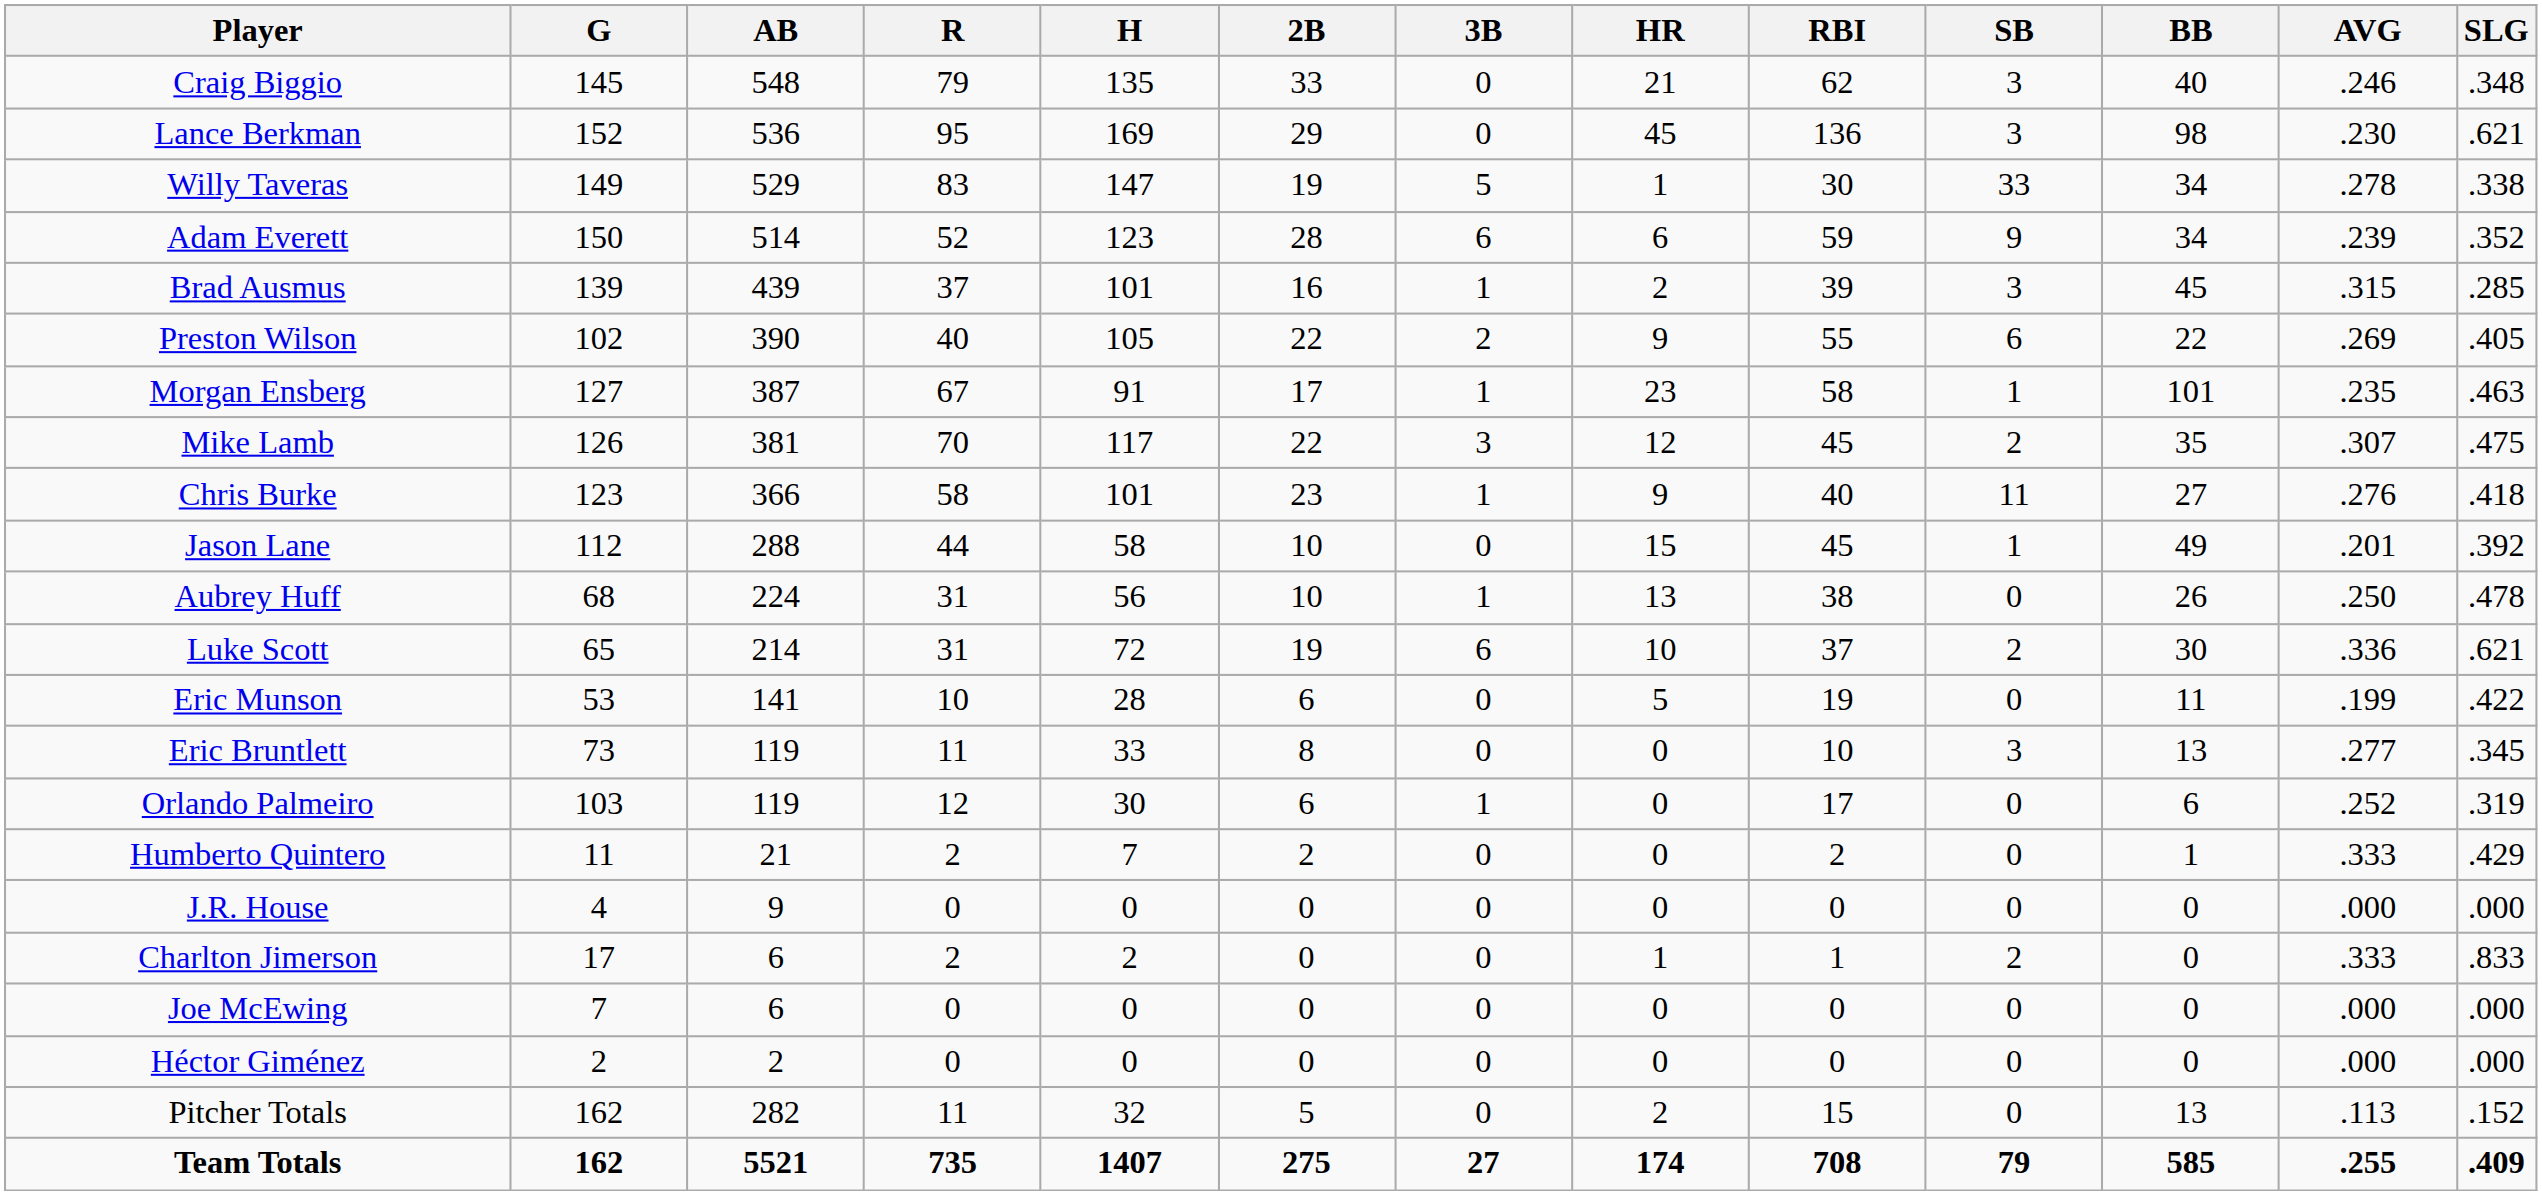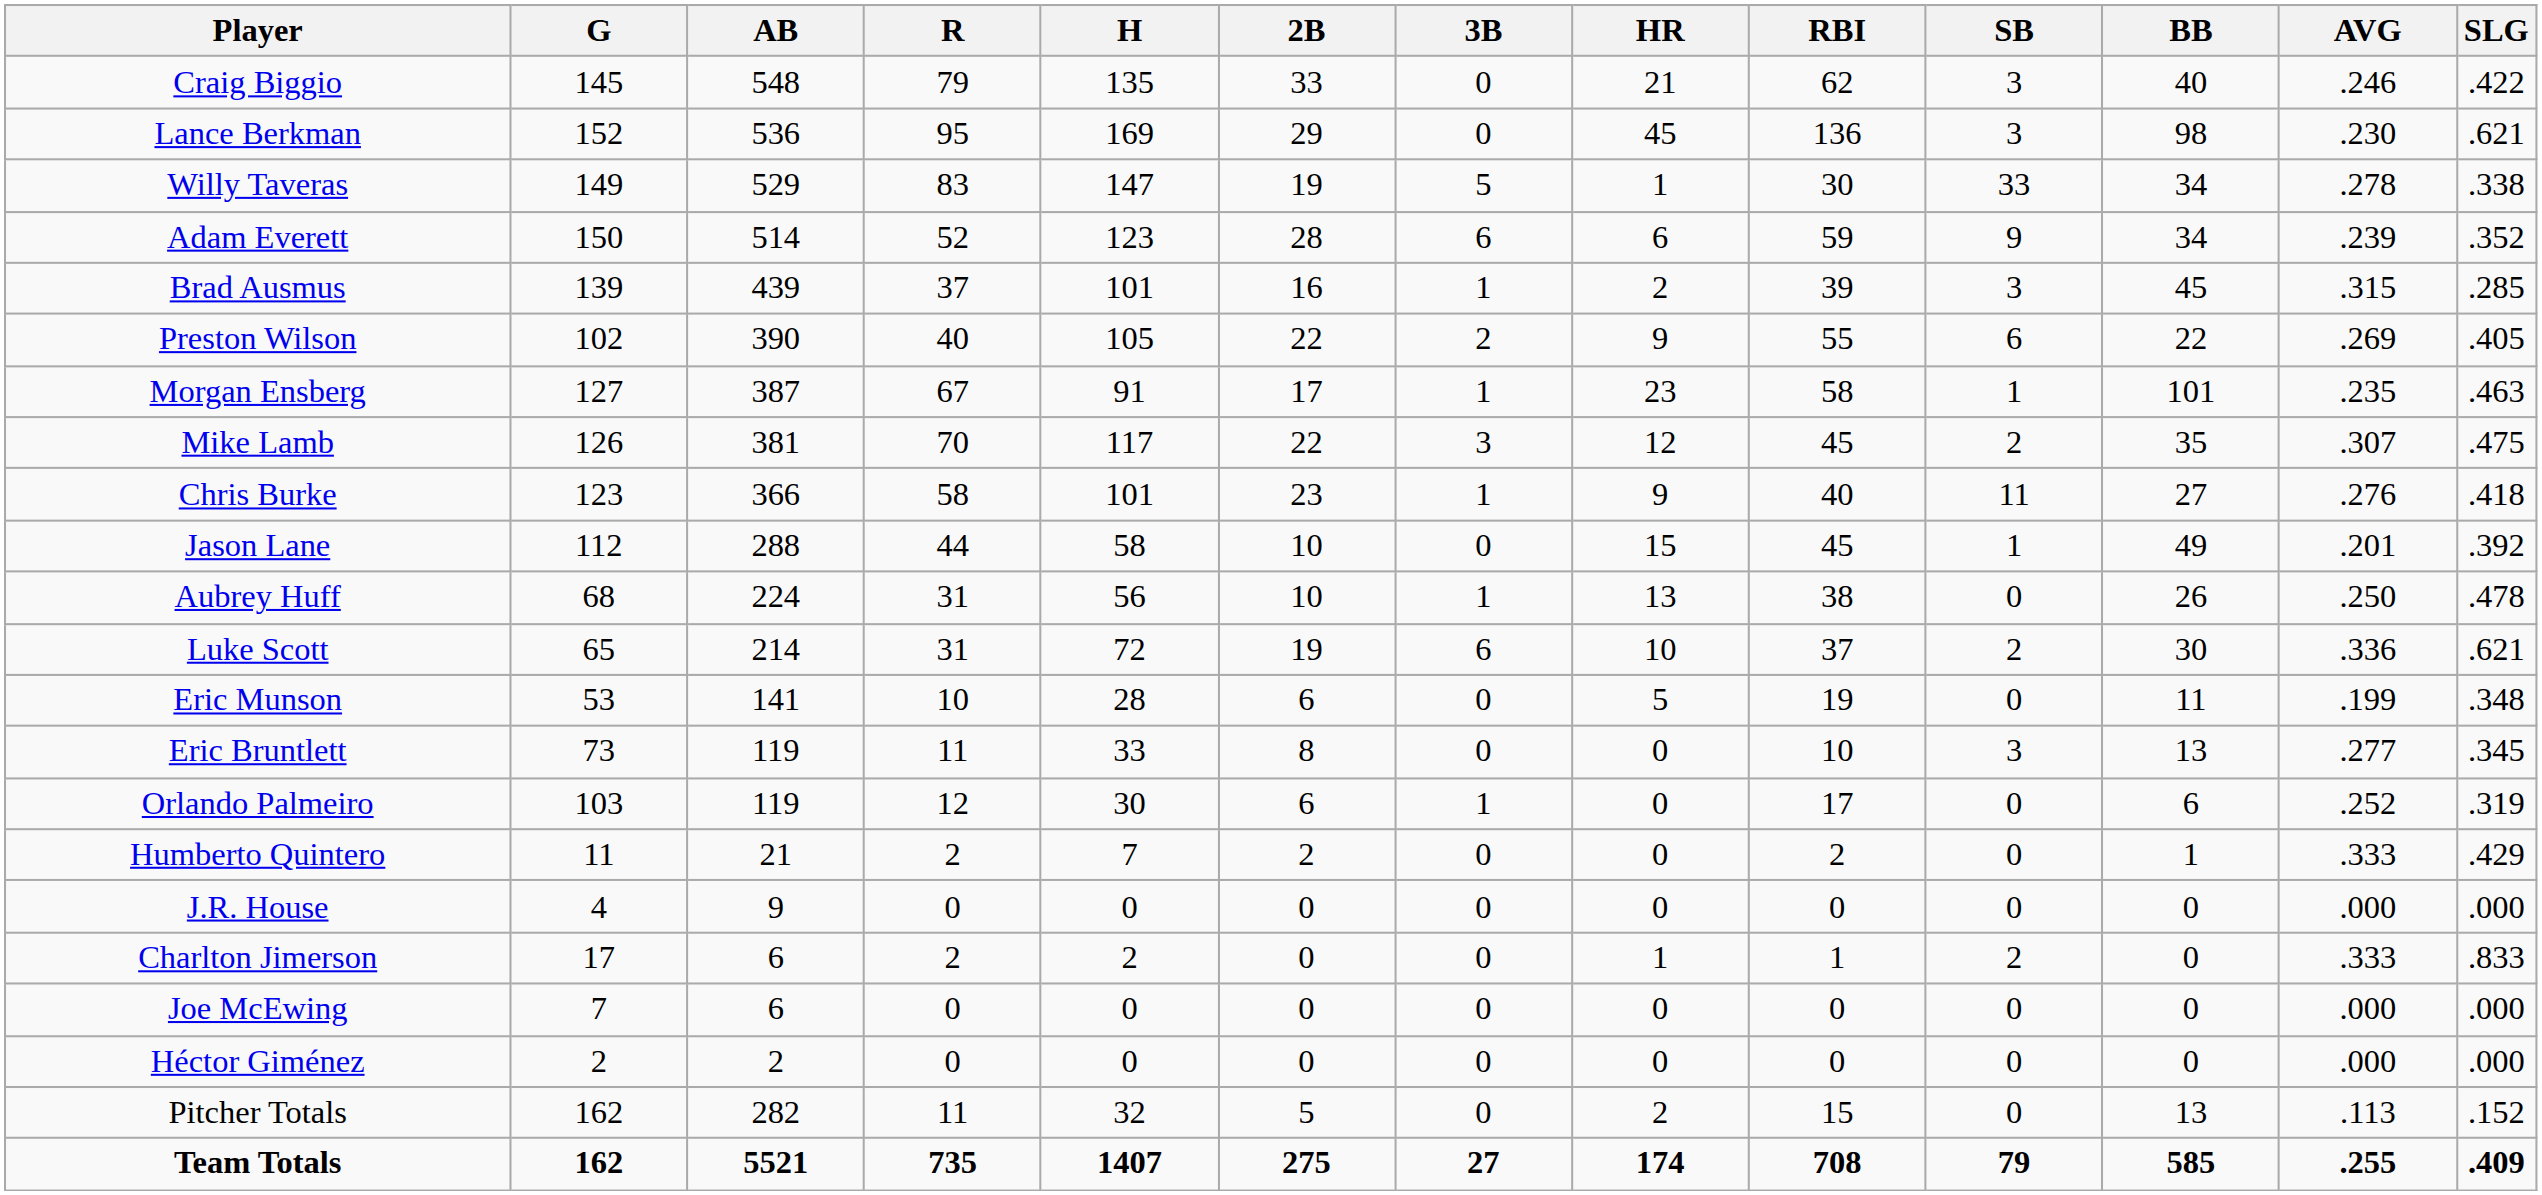Craig Biggio | SLG: .348 -> .422
Eric Munson | SLG: .422 -> .348
